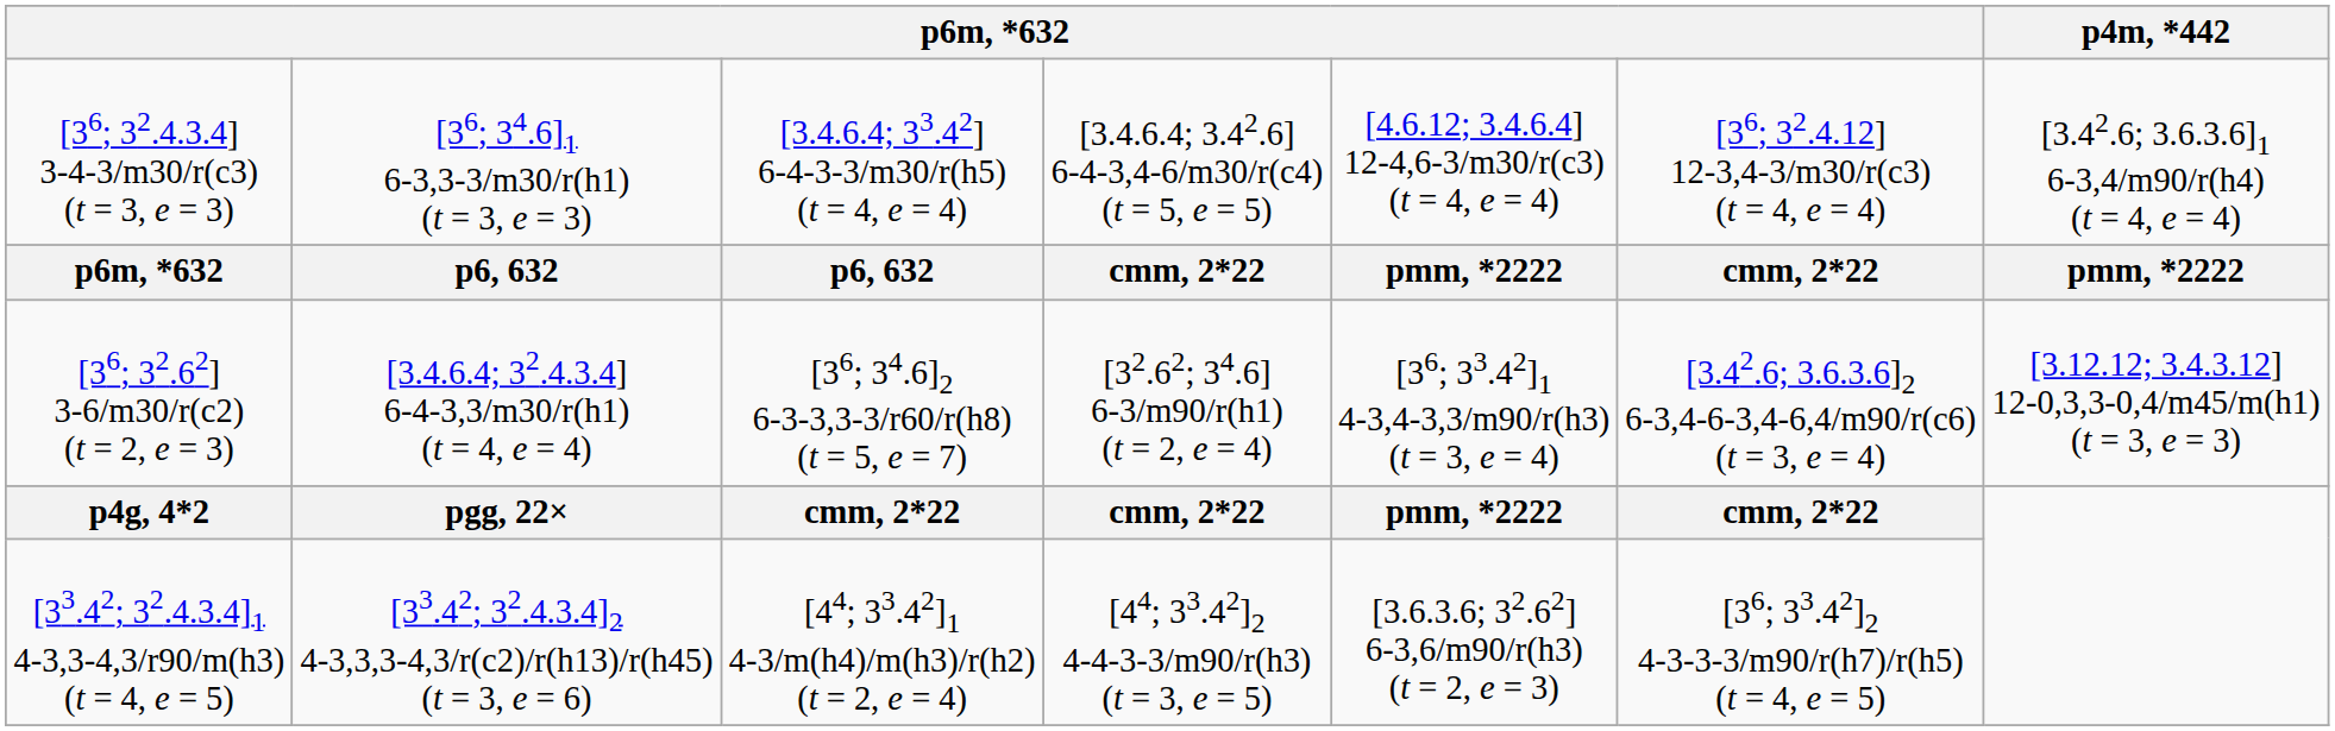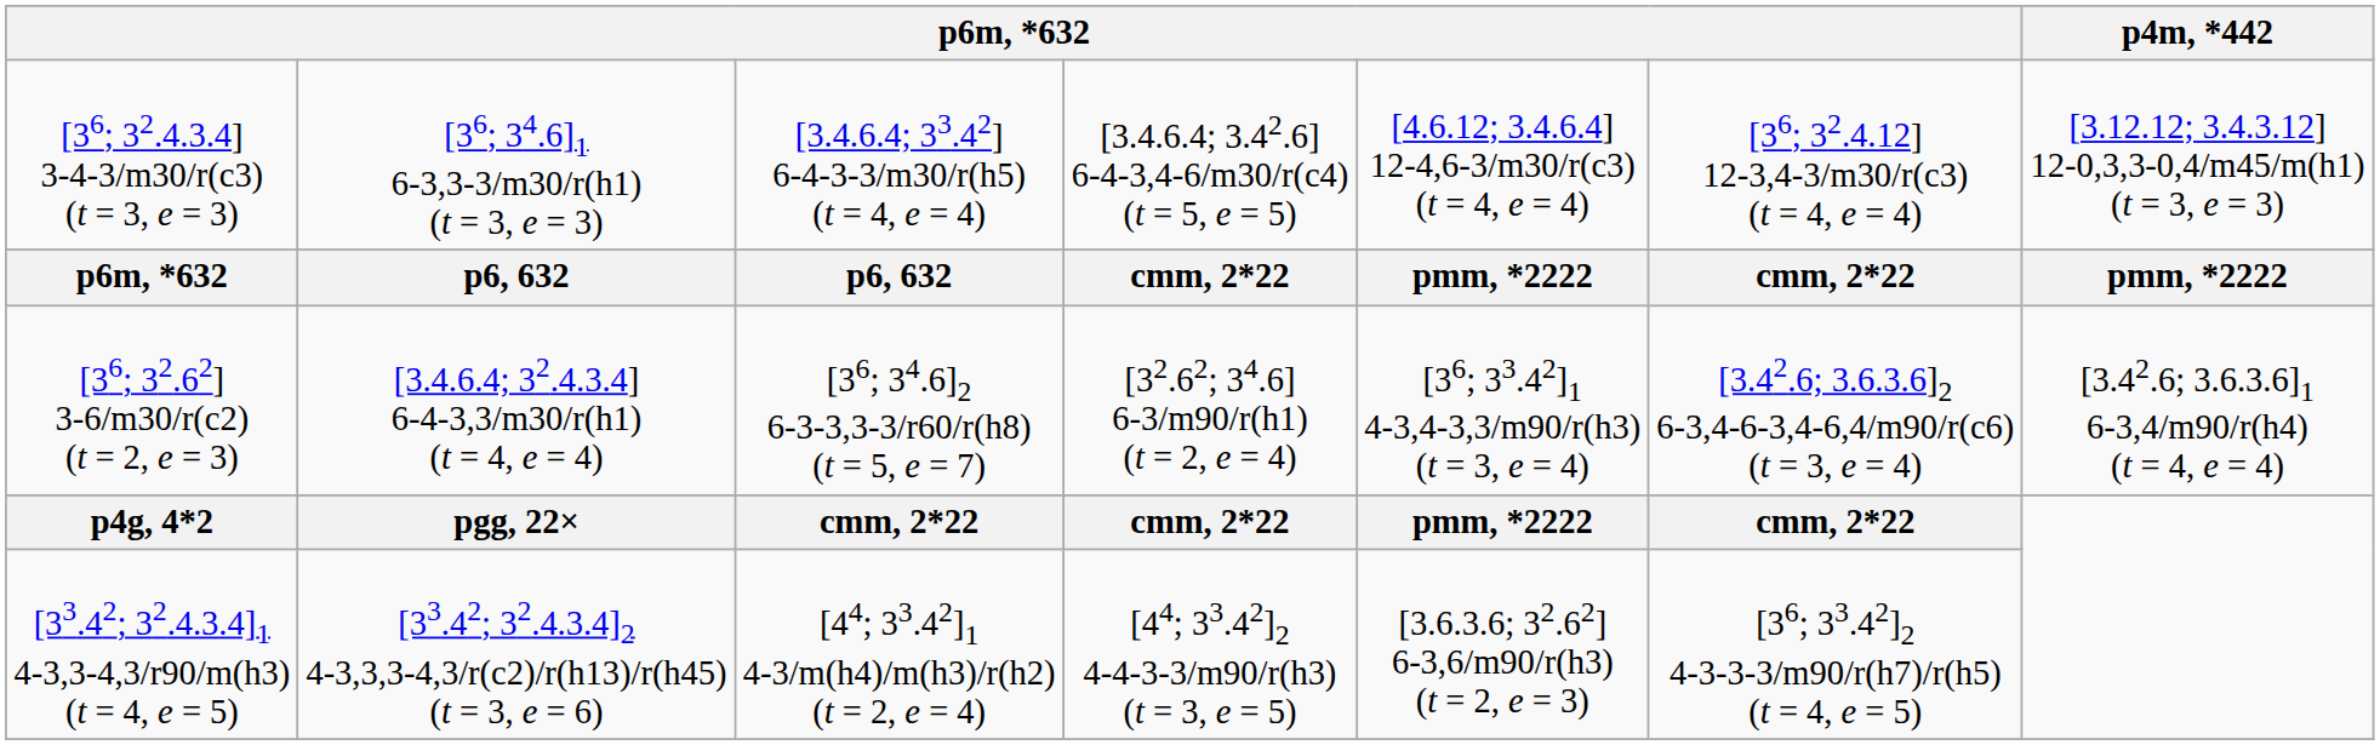[36; 32.4.3.4] 3-4-3/m30/r(c3) (t = 3, e = 3) | p4m, *442: [3.42.6; 3.6.3.6]1 6-3,4/m90/r(h4) (t = 4, e = 4) -> [3.12.12; 3.4.3.12] 12-0,3,3-0,4/m45/m(h1) (t = 3, e = 3)
[36; 32.62] 3-6/m30/r(c2) (t = 2, e = 3) | p4m, *442: [3.12.12; 3.4.3.12] 12-0,3,3-0,4/m45/m(h1) (t = 3, e = 3) -> [3.42.6; 3.6.3.6]1 6-3,4/m90/r(h4) (t = 4, e = 4)
